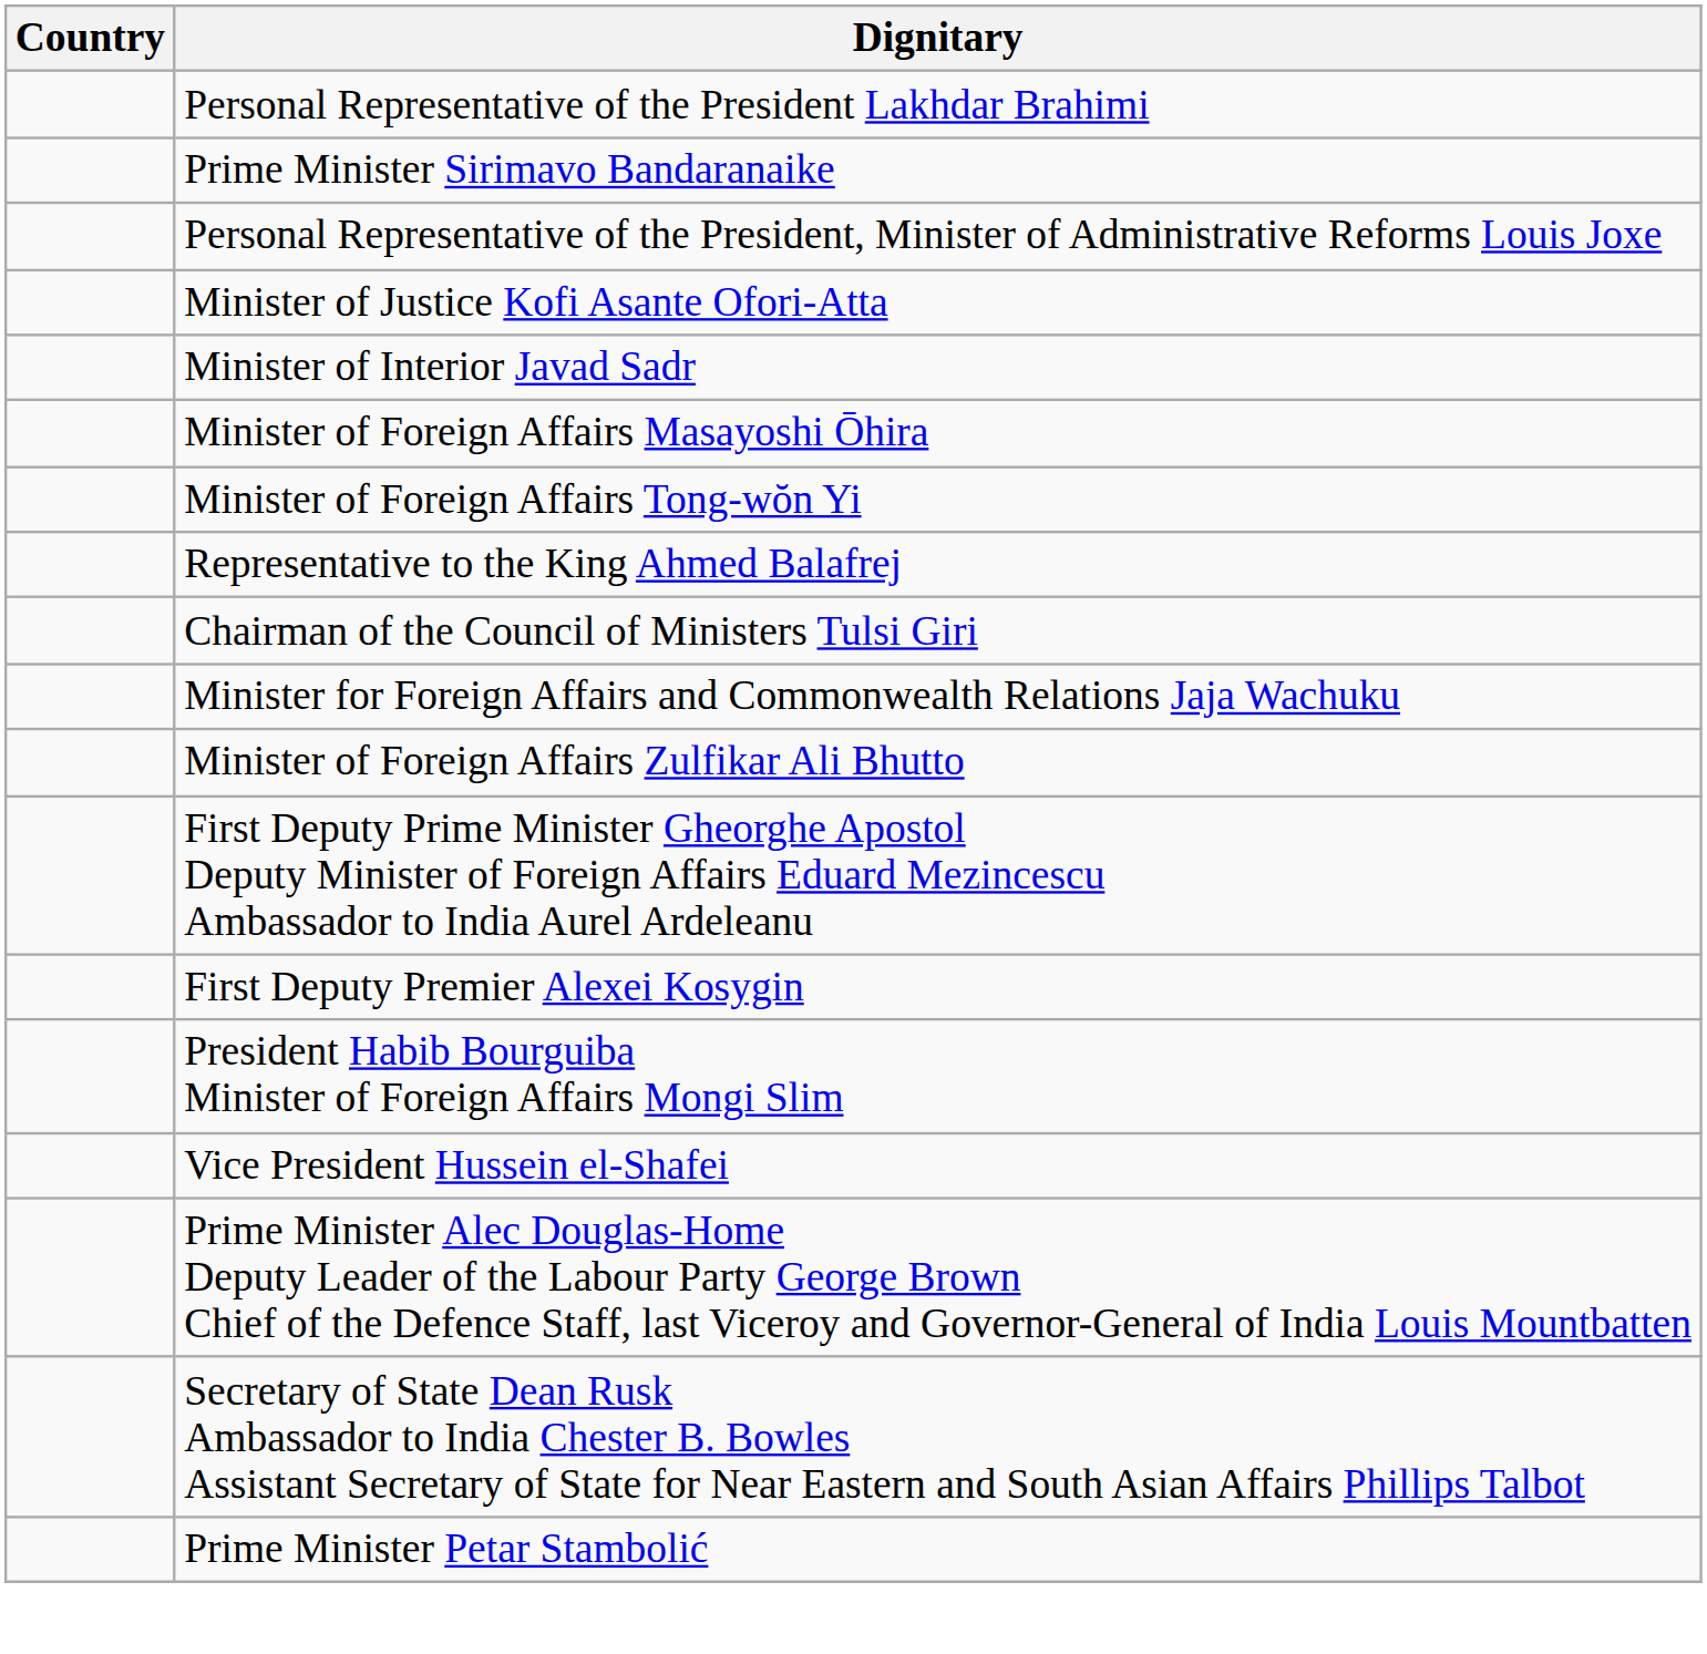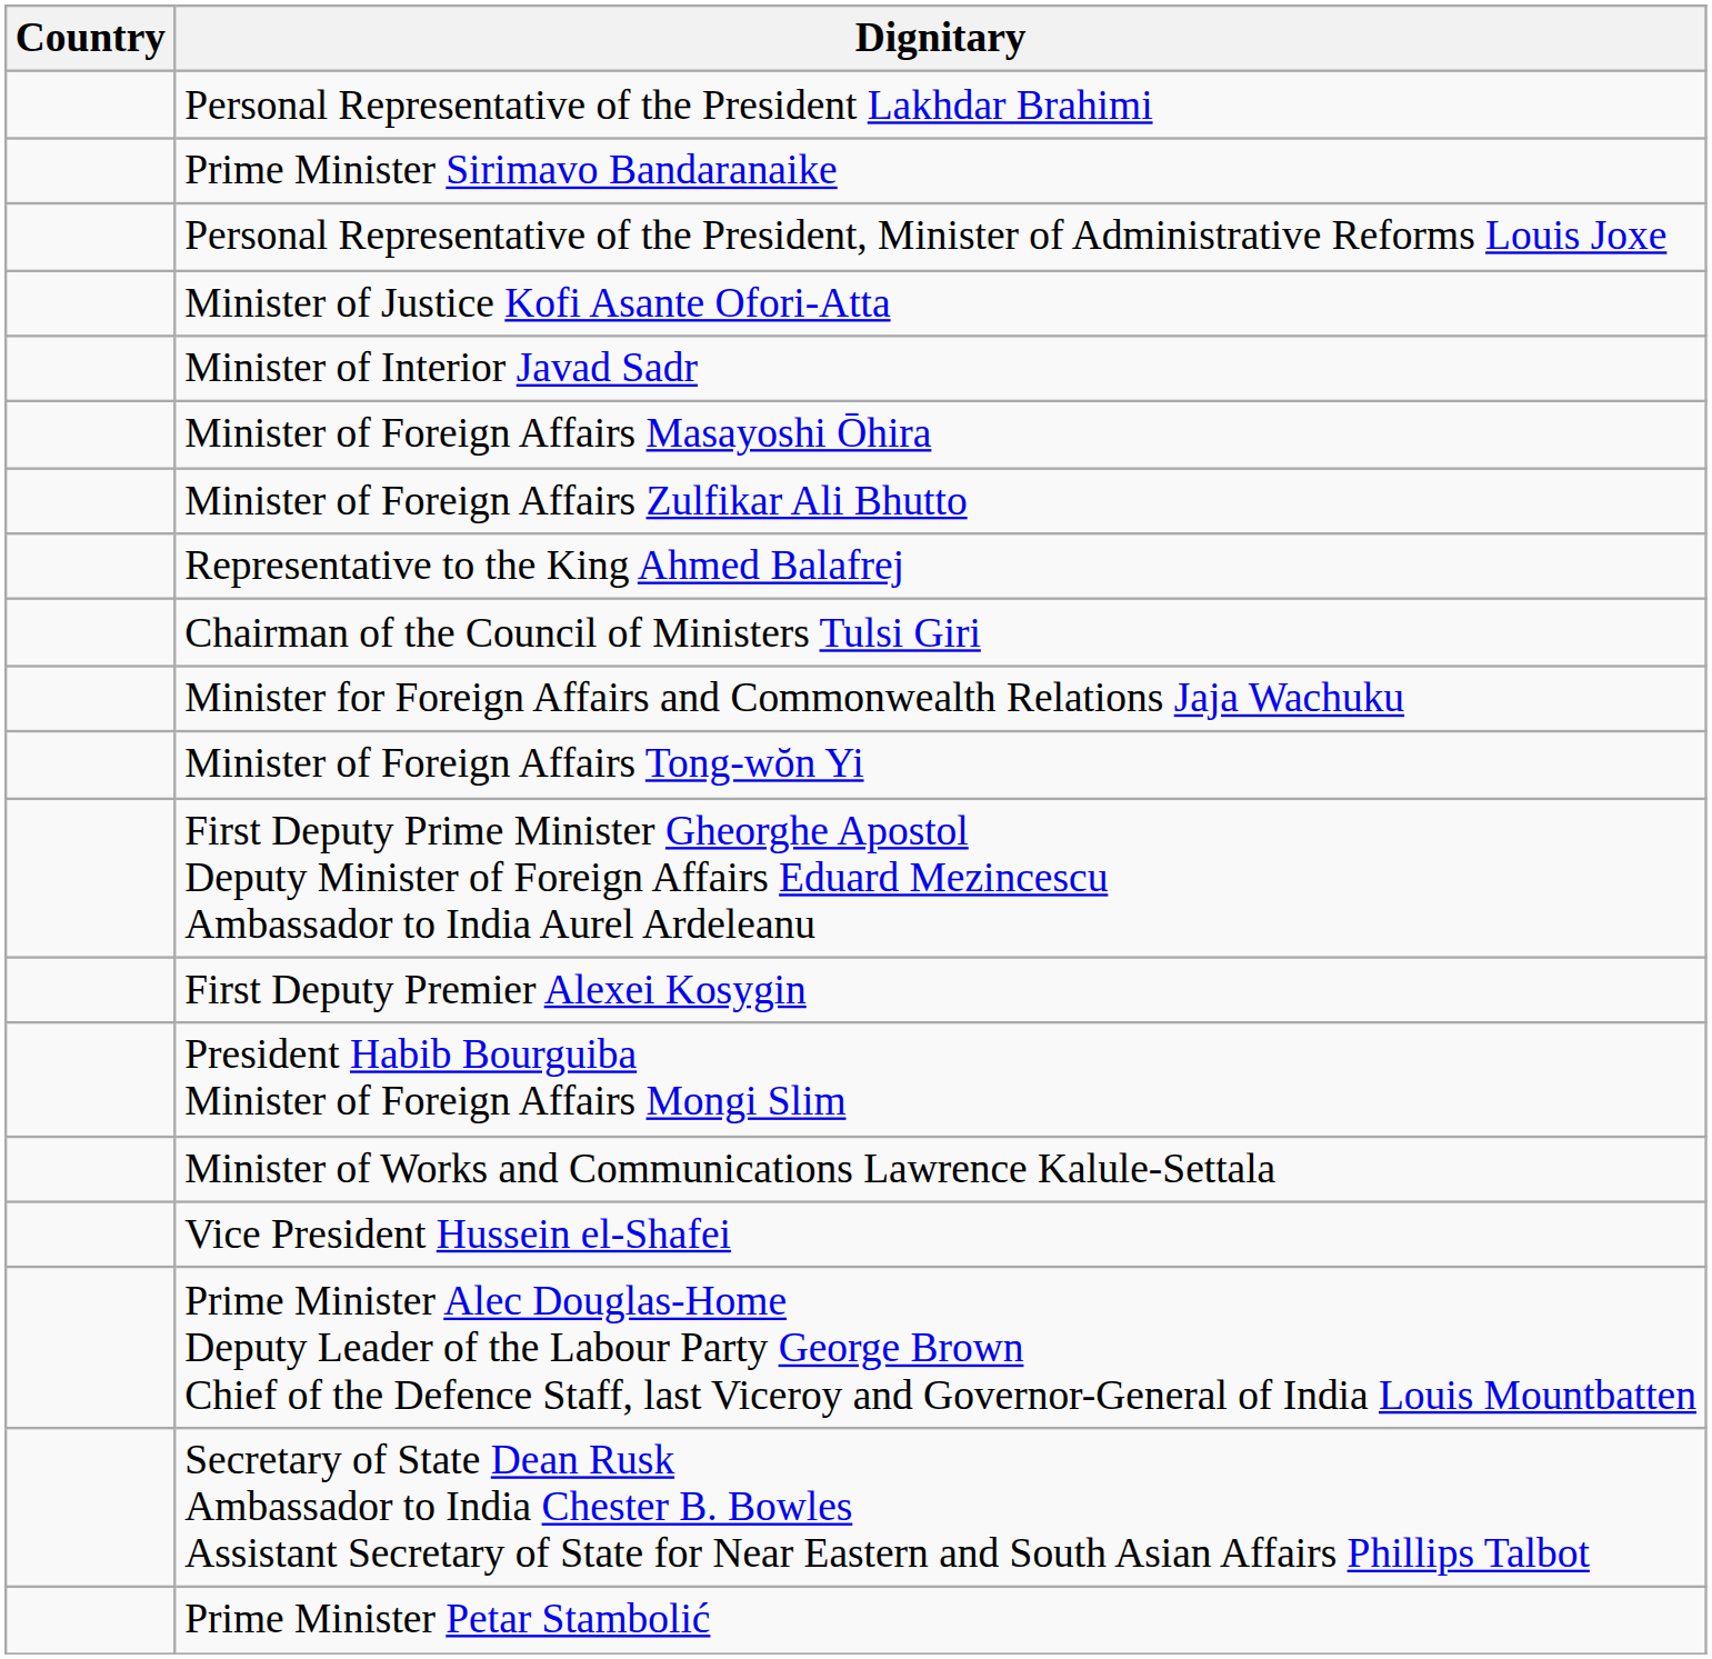rows swapped: Minister of Foreign Affairs Tong-wŏn Yi <-> Minister of Foreign Affairs Zulfikar Ali Bhutto
+ row: Minister of Works and Communications Lawrence Kalule-Settala
